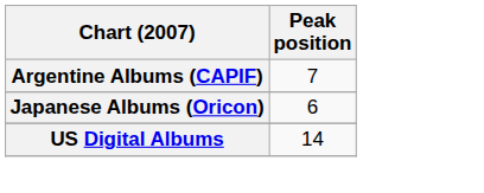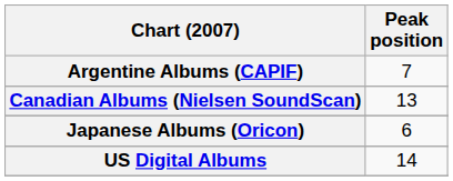+ row: Canadian Albums (Nielsen SoundScan) | 13
